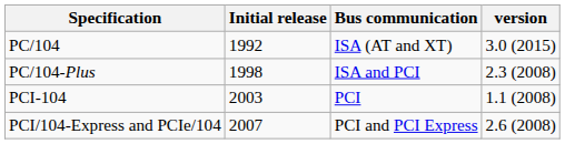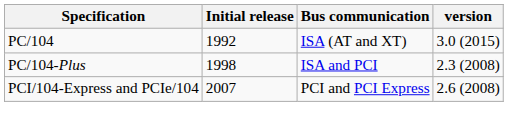- row: PCI-104 | 2003 | PCI | 1.1 (2008)
